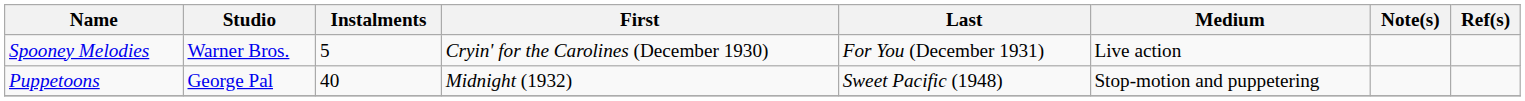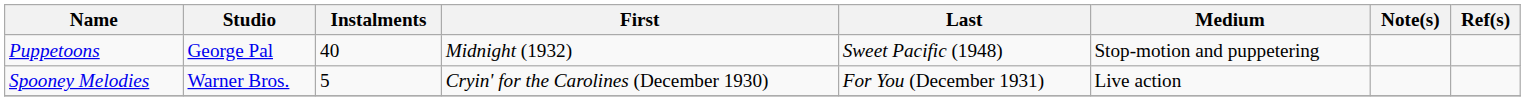rows swapped: Spooney Melodies <-> Puppetoons
